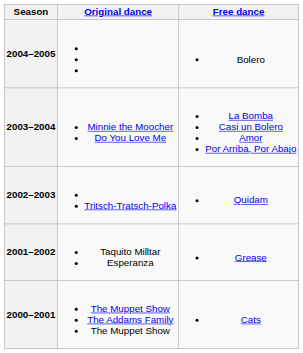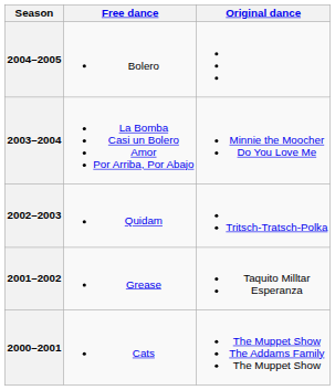columns swapped: Original dance <-> Free dance
